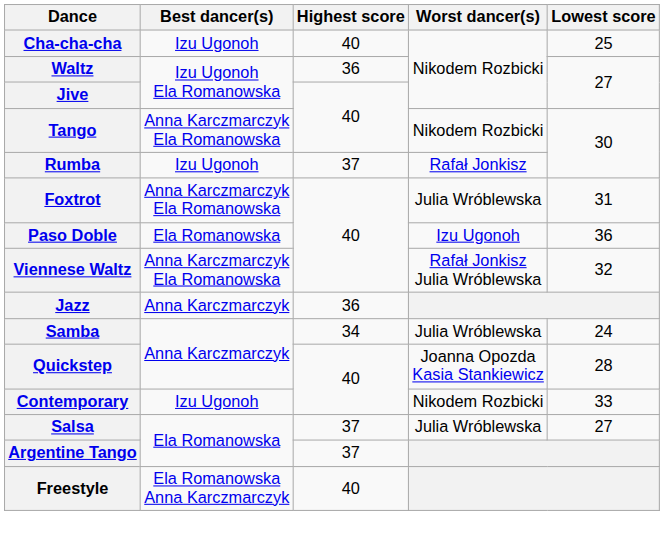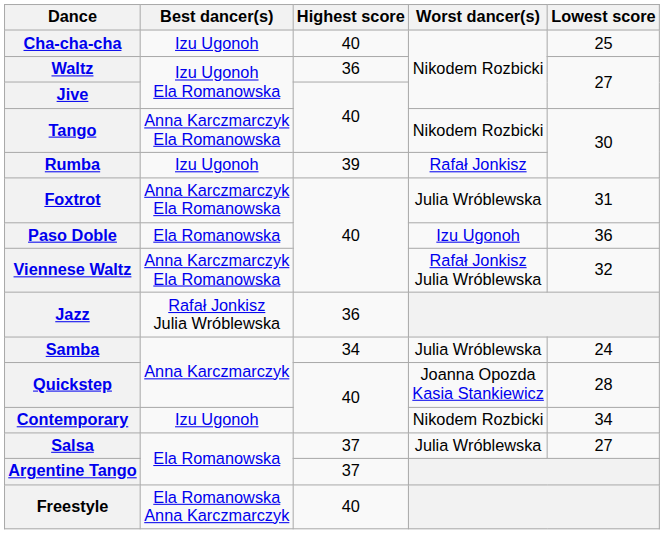Rumba | Highest score: 37 -> 39
Jazz | Best dancer(s): Anna Karczmarczyk -> Rafał Jonkisz Julia Wróblewska
Contemporary | Lowest score: 33 -> 34
